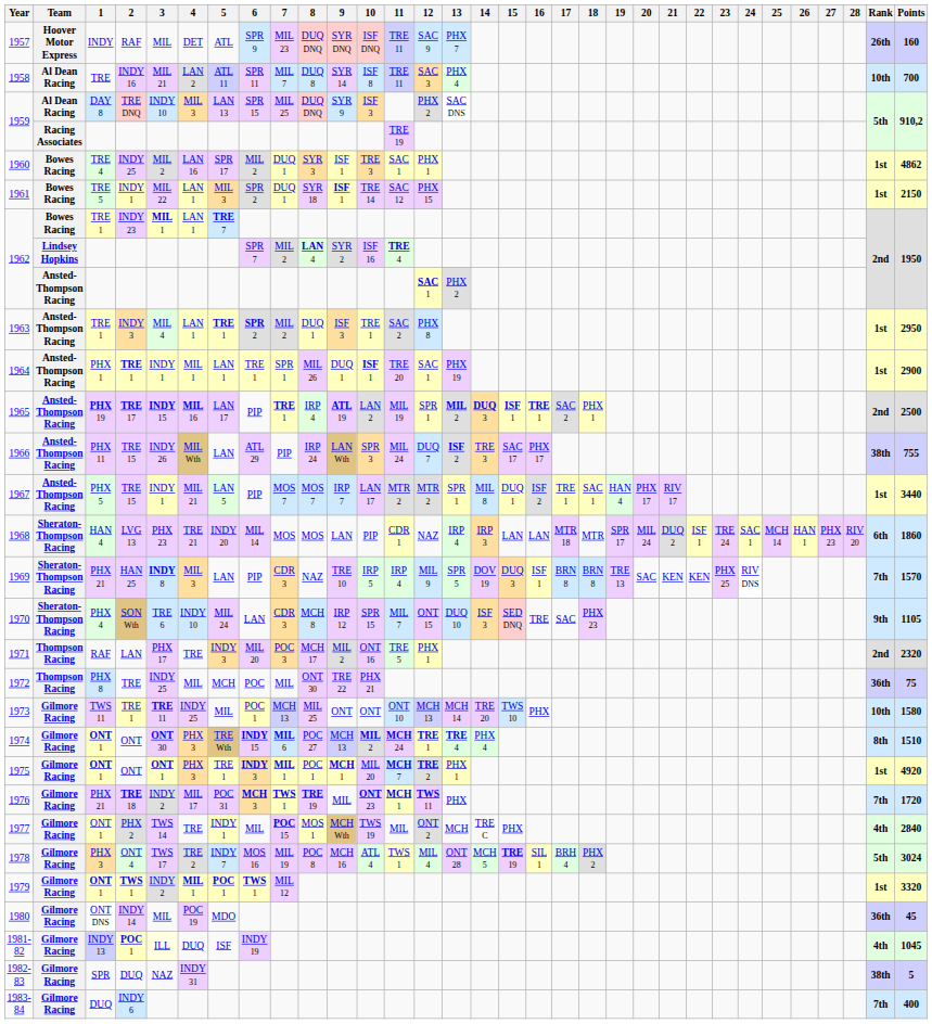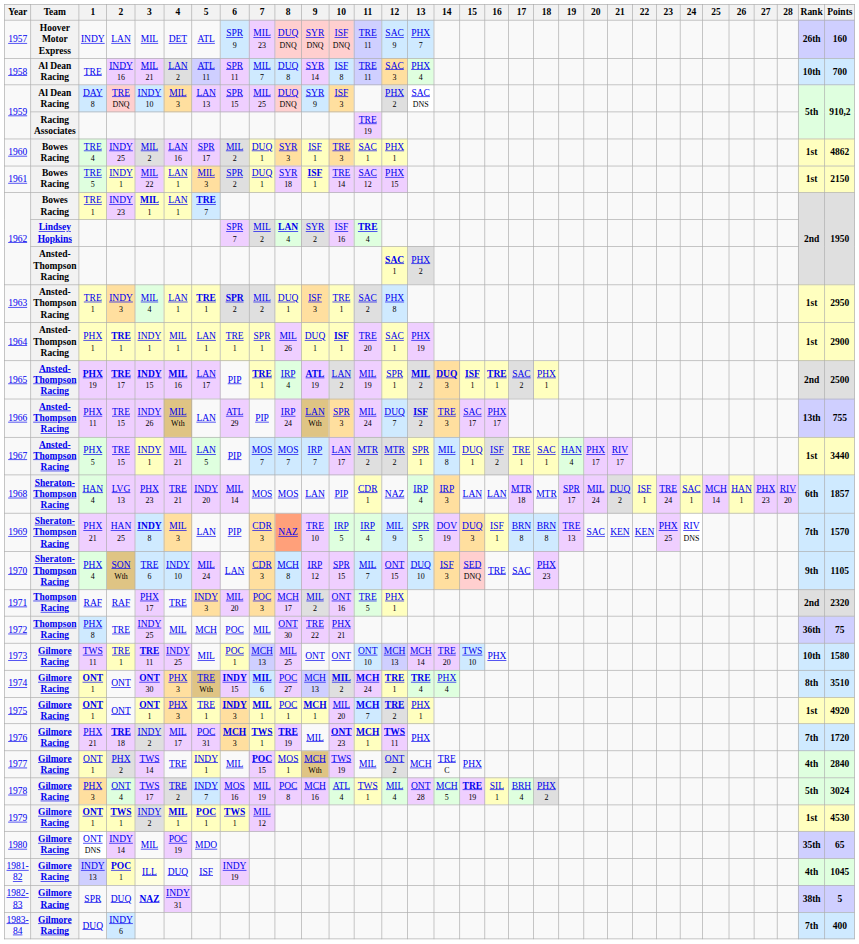1957 | 2: RAF -> LAN
1966 | Rank: 38th -> 13th
1968 | Points: 1860 -> 1857
1969 | 8: no background -> lightsalmon background
1971 | 2: LAN -> RAF
1974 | Points: 1510 -> 3510
1979 | Points: 3320 -> 4530
1980 | Rank: 36th -> 35th
1980 | Points: 45 -> 65
1982-83 | 3: normal -> bold
